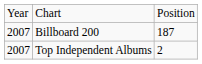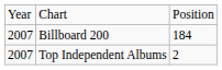Billboard 200 | column 3: 187 -> 184
